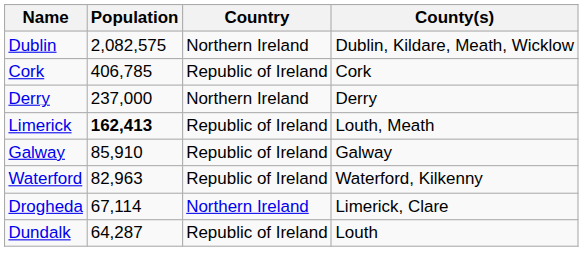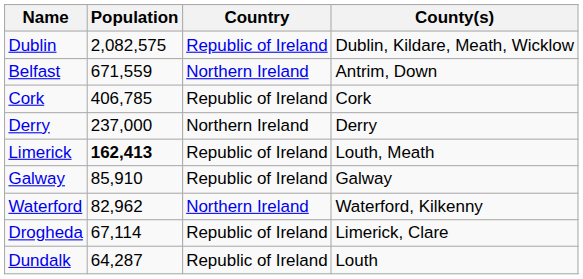Dublin | Country: Northern Ireland -> Republic of Ireland
+ row: Belfast | 671,559 | Northern Ireland | Antrim, Down
Waterford | Population: 82,963 -> 82,962
Waterford | Country: Republic of Ireland -> Northern Ireland
Drogheda | Country: Northern Ireland -> Republic of Ireland
